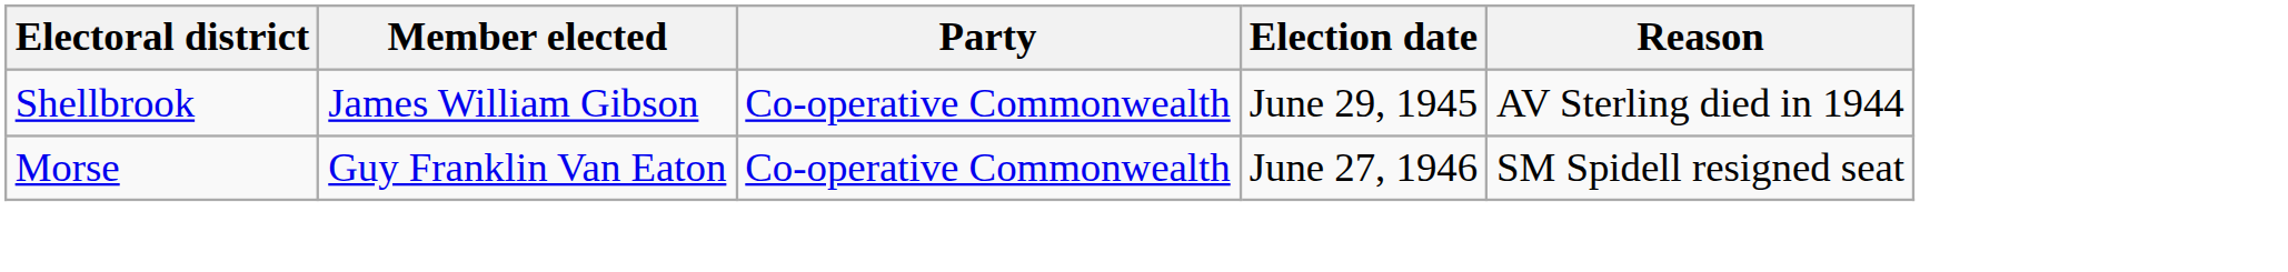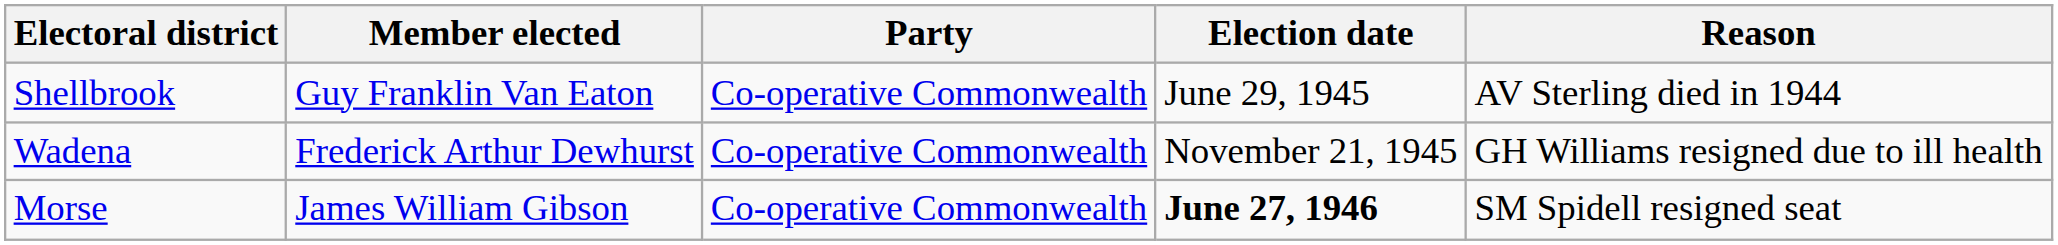Shellbrook | Member elected: James William Gibson -> Guy Franklin Van Eaton
+ row: Wadena | Frederick Arthur Dewhurst | Co-operative Commonwealth | November 21, 1945 | GH Williams resigned due to ill health
Morse | Member elected: Guy Franklin Van Eaton -> James William Gibson
Morse | Election date: normal -> bold
